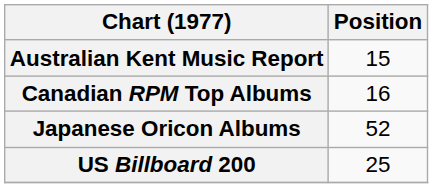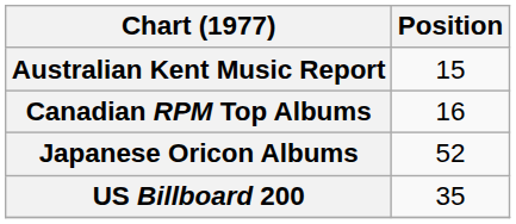US Billboard 200 | Position: 25 -> 35
